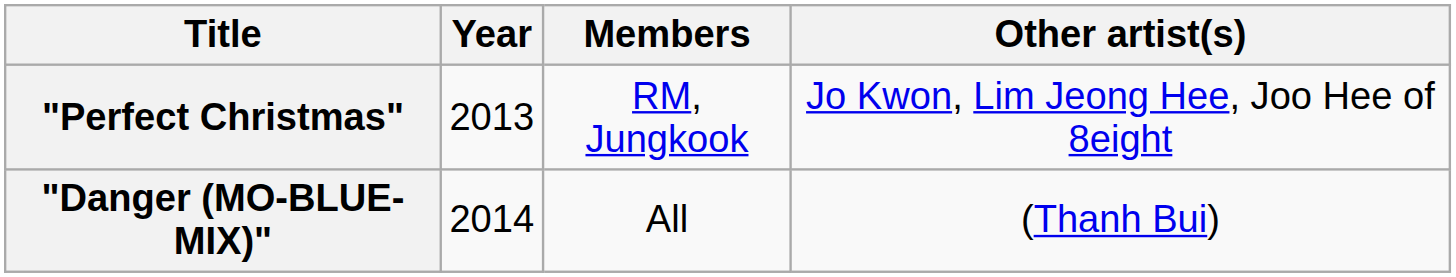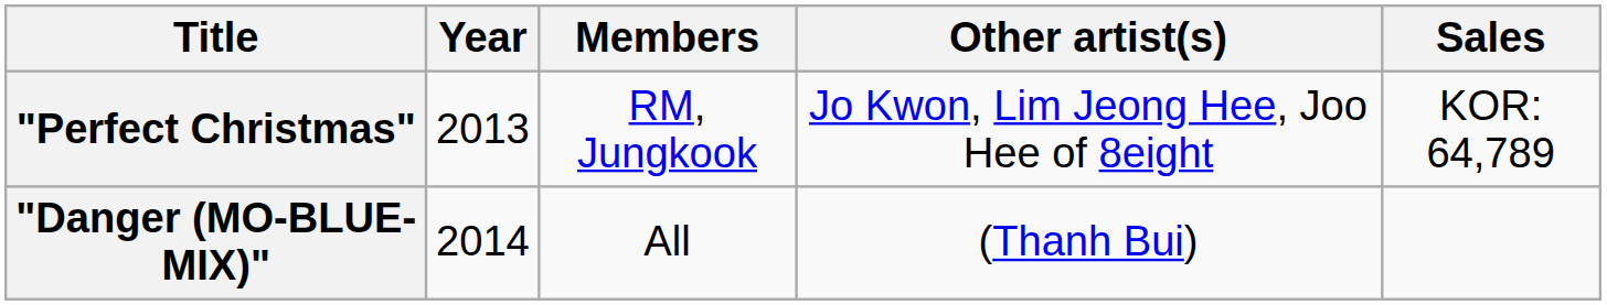+ column: Sales | KOR: 64,789
